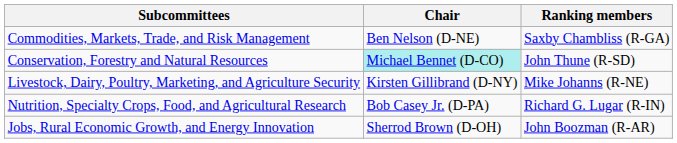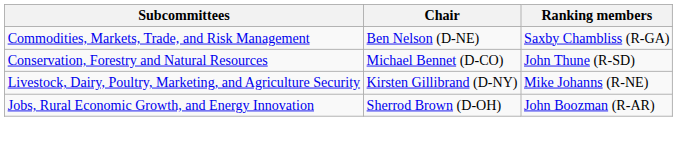Conservation, Forestry and Natural Resources | Chair: paleturquoise background -> no background
- row: Nutrition, Specialty Crops, Food, and Agricultural Research | Bob Casey Jr. (D-PA) | Richard G. Lugar (R-IN)
